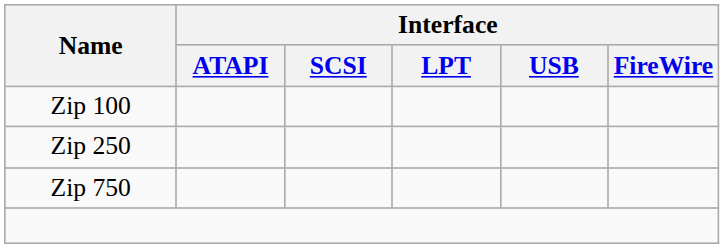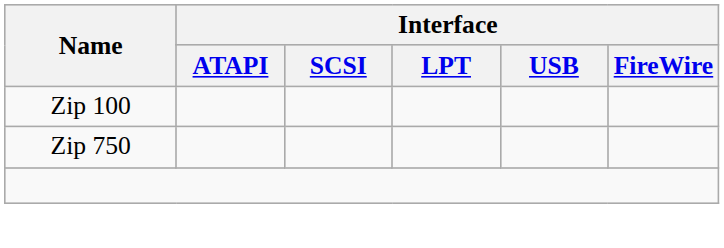- row: Zip 250
